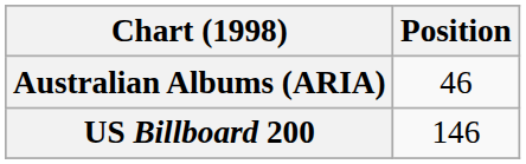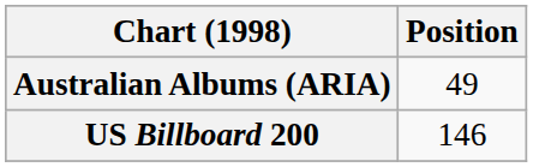Australian Albums (ARIA) | Position: 46 -> 49
